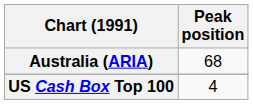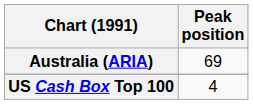Australia (ARIA) | Peak position: 68 -> 69
